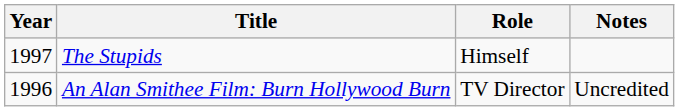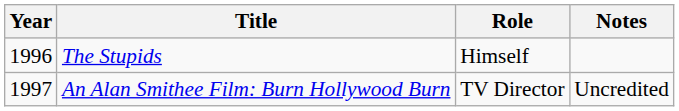The Stupids | Year: 1997 -> 1996
An Alan Smithee Film: Burn Hollywood Burn | Year: 1996 -> 1997
